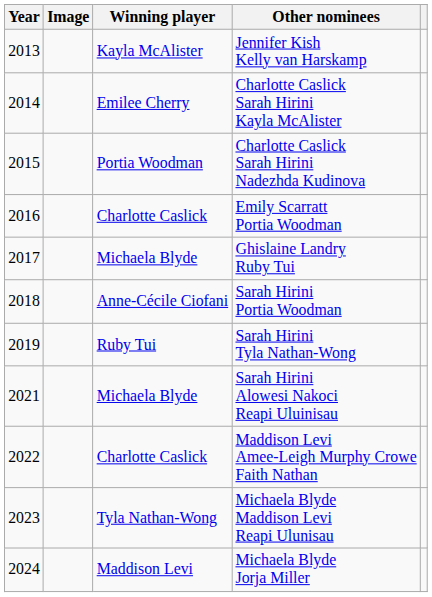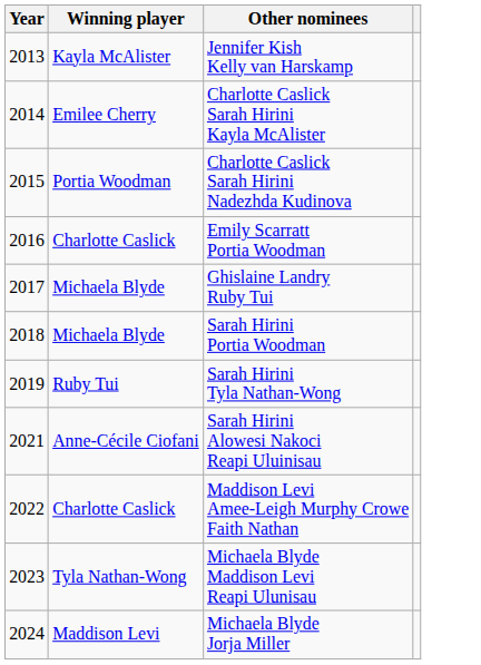- column: Image
Sarah Hirini Portia Woodman | Winning player: Anne-Cécile Ciofani -> Michaela Blyde
Sarah Hirini Alowesi Nakoci Reapi Uluinisau | Winning player: Michaela Blyde -> Anne-Cécile Ciofani
